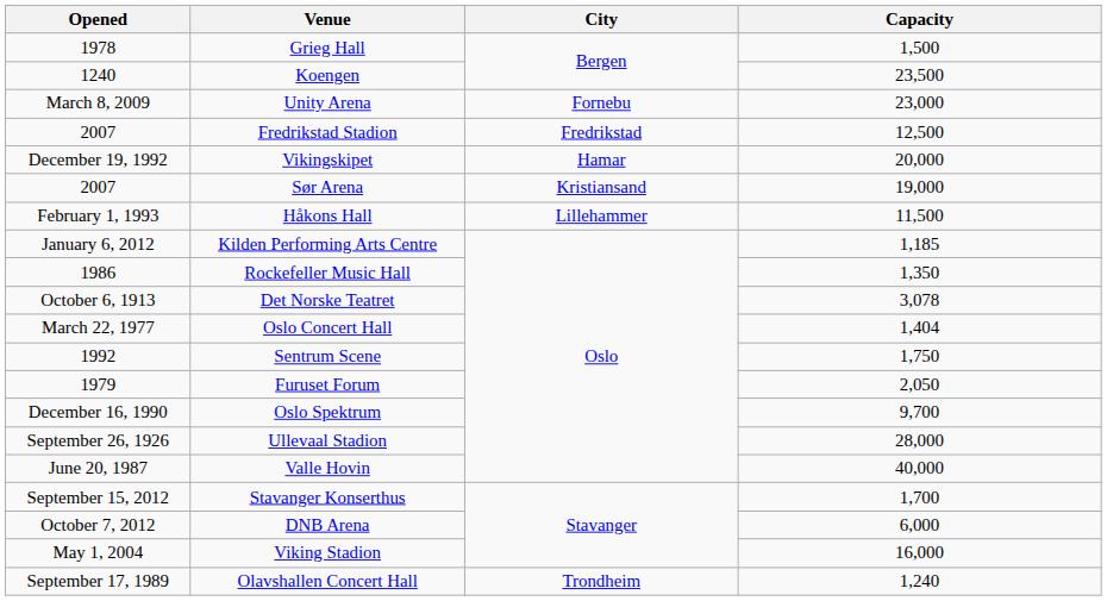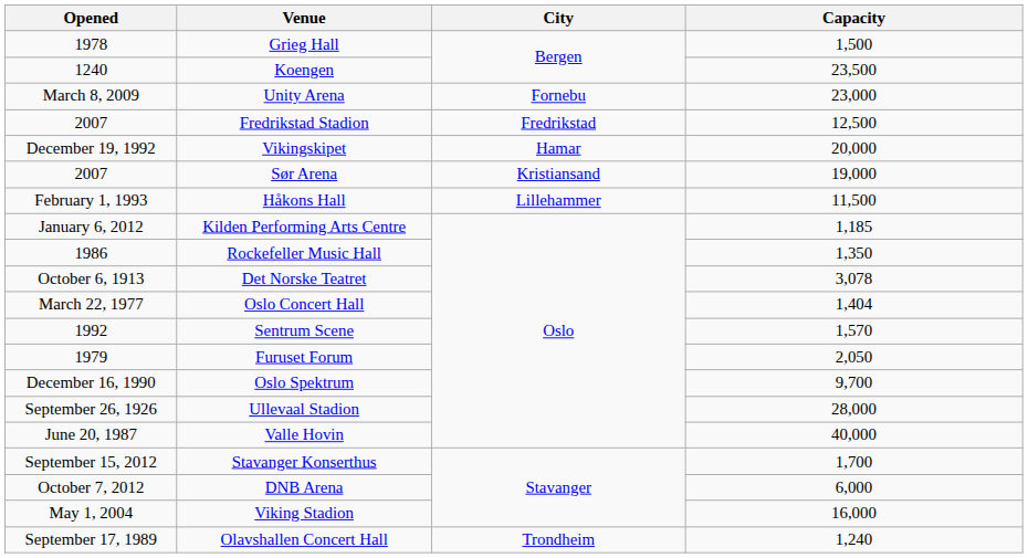Sentrum Scene | Capacity: 1,750 -> 1,570
